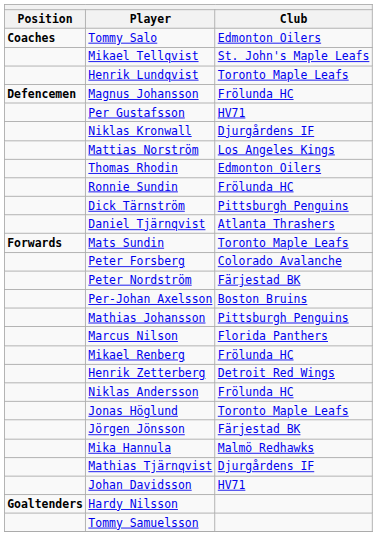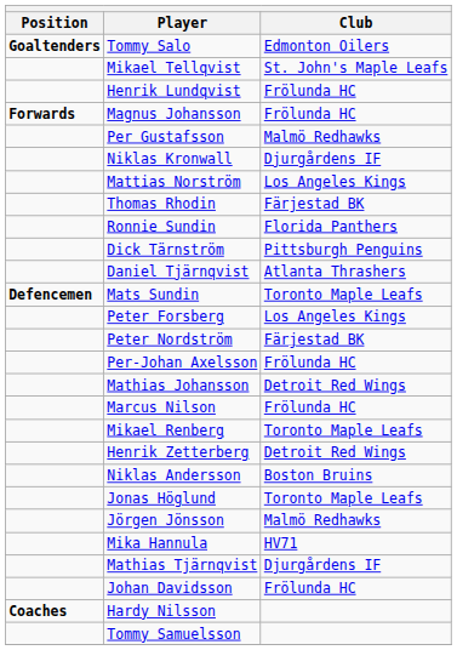Tommy Salo | Position: Coaches -> Goaltenders
Henrik Lundqvist | Club: Toronto Maple Leafs -> Frölunda HC
Magnus Johansson | Position: Defencemen -> Forwards
Per Gustafsson | Club: HV71 -> Malmö Redhawks
Thomas Rhodin | Club: Edmonton Oilers -> Färjestad BK
Ronnie Sundin | Club: Frölunda HC -> Florida Panthers
Mats Sundin | Position: Forwards -> Defencemen
Peter Forsberg | Club: Colorado Avalanche -> Los Angeles Kings
Per-Johan Axelsson | Club: Boston Bruins -> Frölunda HC
Mathias Johansson | Club: Pittsburgh Penguins -> Detroit Red Wings
Marcus Nilson | Club: Florida Panthers -> Frölunda HC
Mikael Renberg | Club: Frölunda HC -> Toronto Maple Leafs
Niklas Andersson | Club: Frölunda HC -> Boston Bruins
Jörgen Jönsson | Club: Färjestad BK -> Malmö Redhawks
Mika Hannula | Club: Malmö Redhawks -> HV71
Johan Davidsson | Club: HV71 -> Frölunda HC
Hardy Nilsson | Position: Goaltenders -> Coaches
